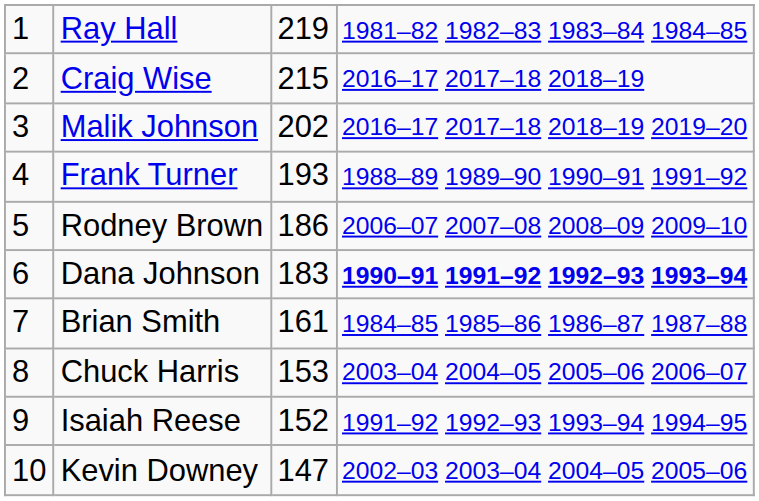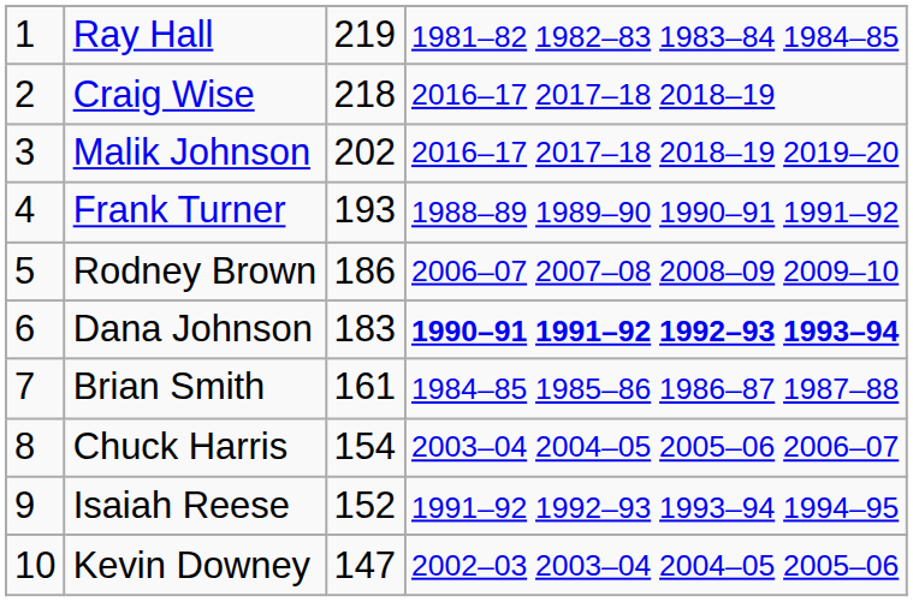Craig Wise | column 3: 215 -> 218
Chuck Harris | column 3: 153 -> 154
